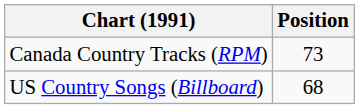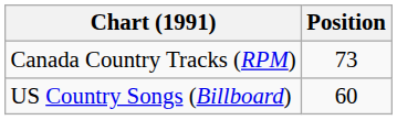US Country Songs (Billboard) | Position: 68 -> 60
